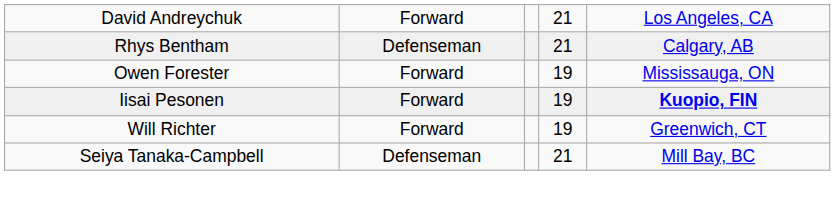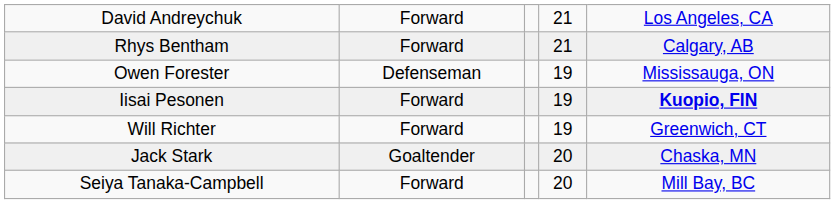Rhys Bentham | column 2: Defenseman -> Forward
Owen Forester | column 2: Forward -> Defenseman
+ row: Jack Stark | Goaltender | 20 | Chaska, MN
Seiya Tanaka-Campbell | column 2: Defenseman -> Forward
Seiya Tanaka-Campbell | column 4: 21 -> 20
